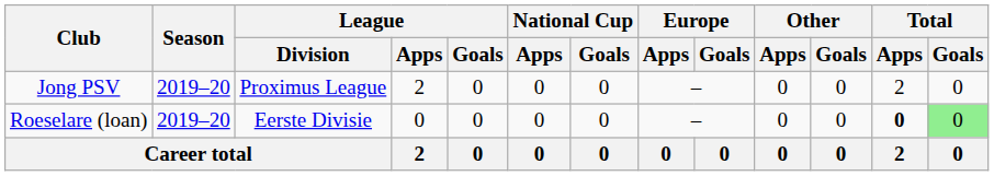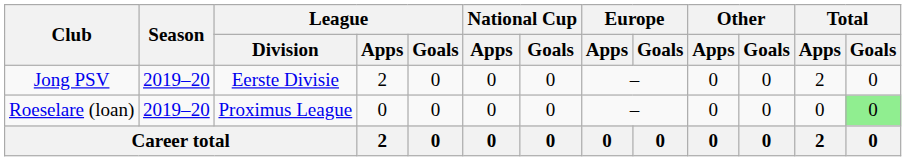Jong PSV | League / Division: Proximus League -> Eerste Divisie
Roeselare (loan) | League / Division: Eerste Divisie -> Proximus League
Roeselare (loan) | Total / Apps: bold -> normal
